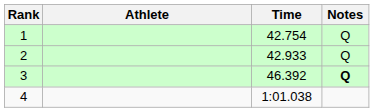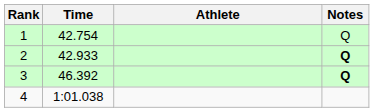columns swapped: Athlete <-> Time
2 | Notes: normal -> bold
